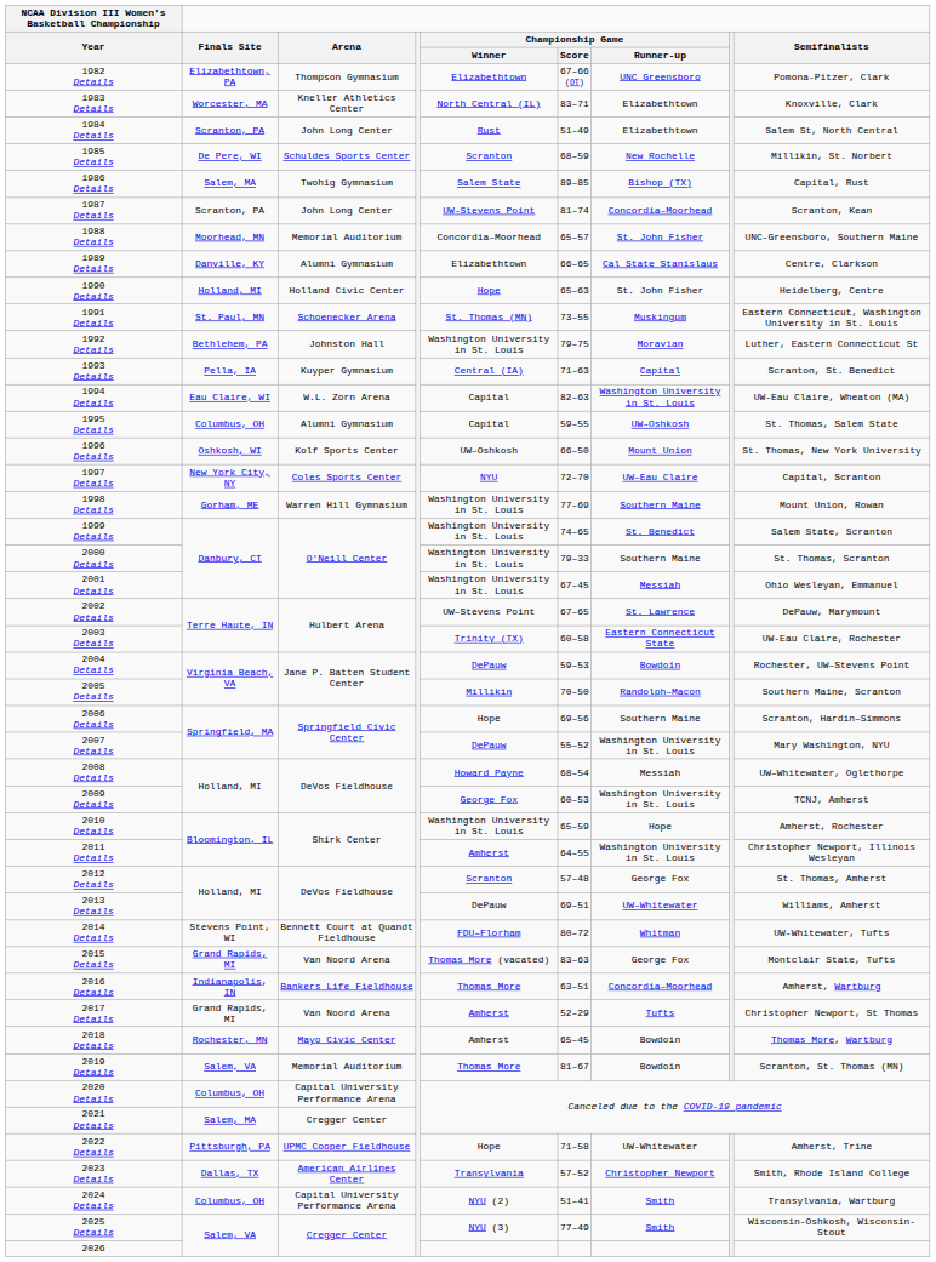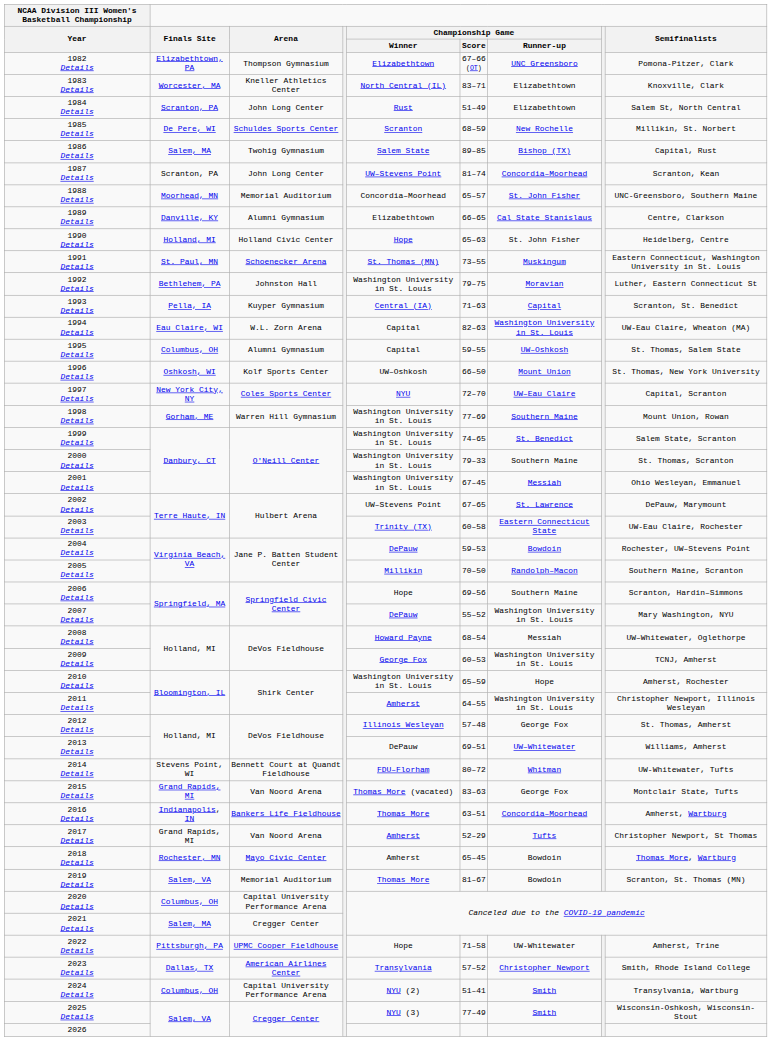2012 Details | Championship Game / Winner: Scranton -> Illinois Wesleyan
